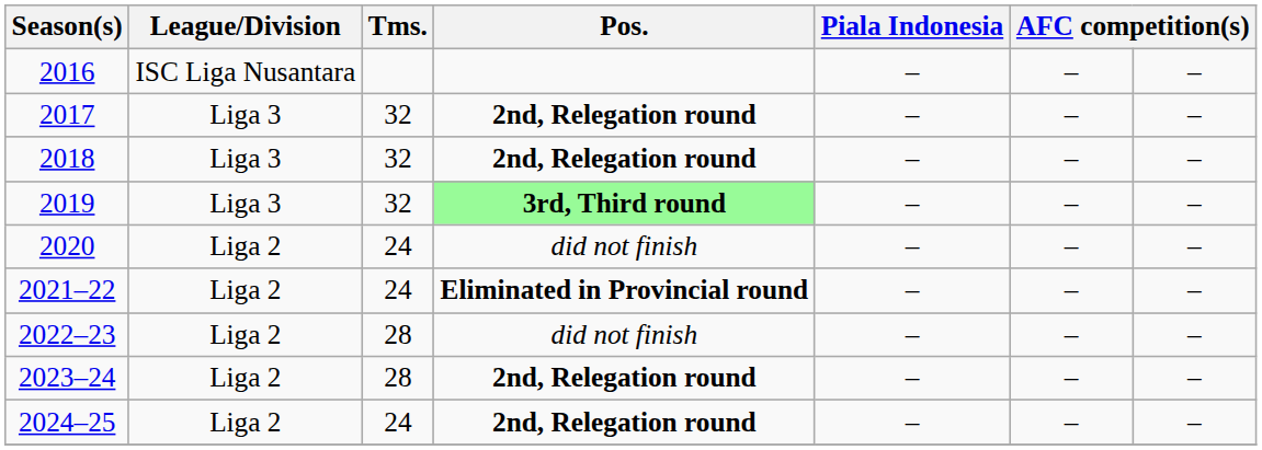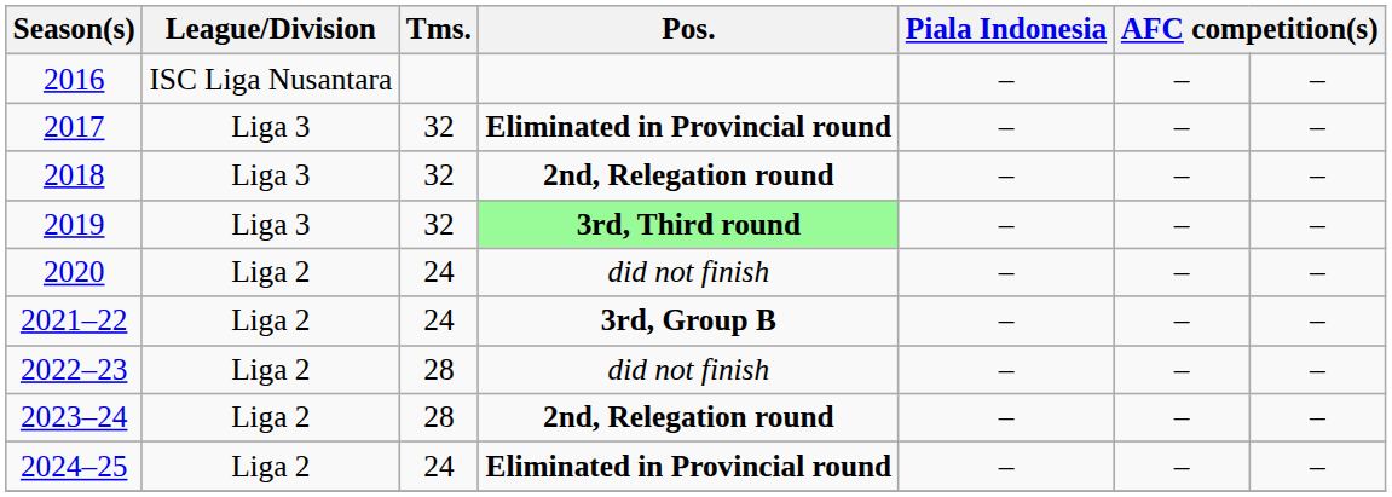2017 | Pos.: 2nd, Relegation round -> Eliminated in Provincial round
2021–22 | Pos.: Eliminated in Provincial round -> 3rd, Group B
2024–25 | Pos.: 2nd, Relegation round -> Eliminated in Provincial round
